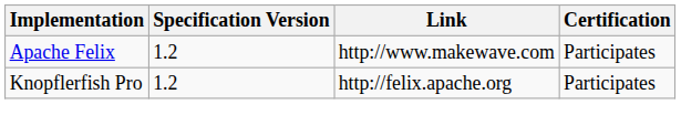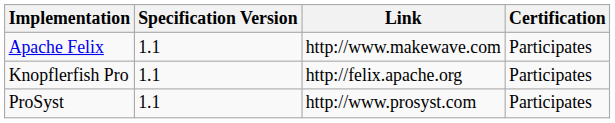Apache Felix | Specification Version: 1.2 -> 1.1
Knopflerfish Pro | Specification Version: 1.2 -> 1.1
+ row: ProSyst | 1.1 | http://www.prosyst.com | Participates
